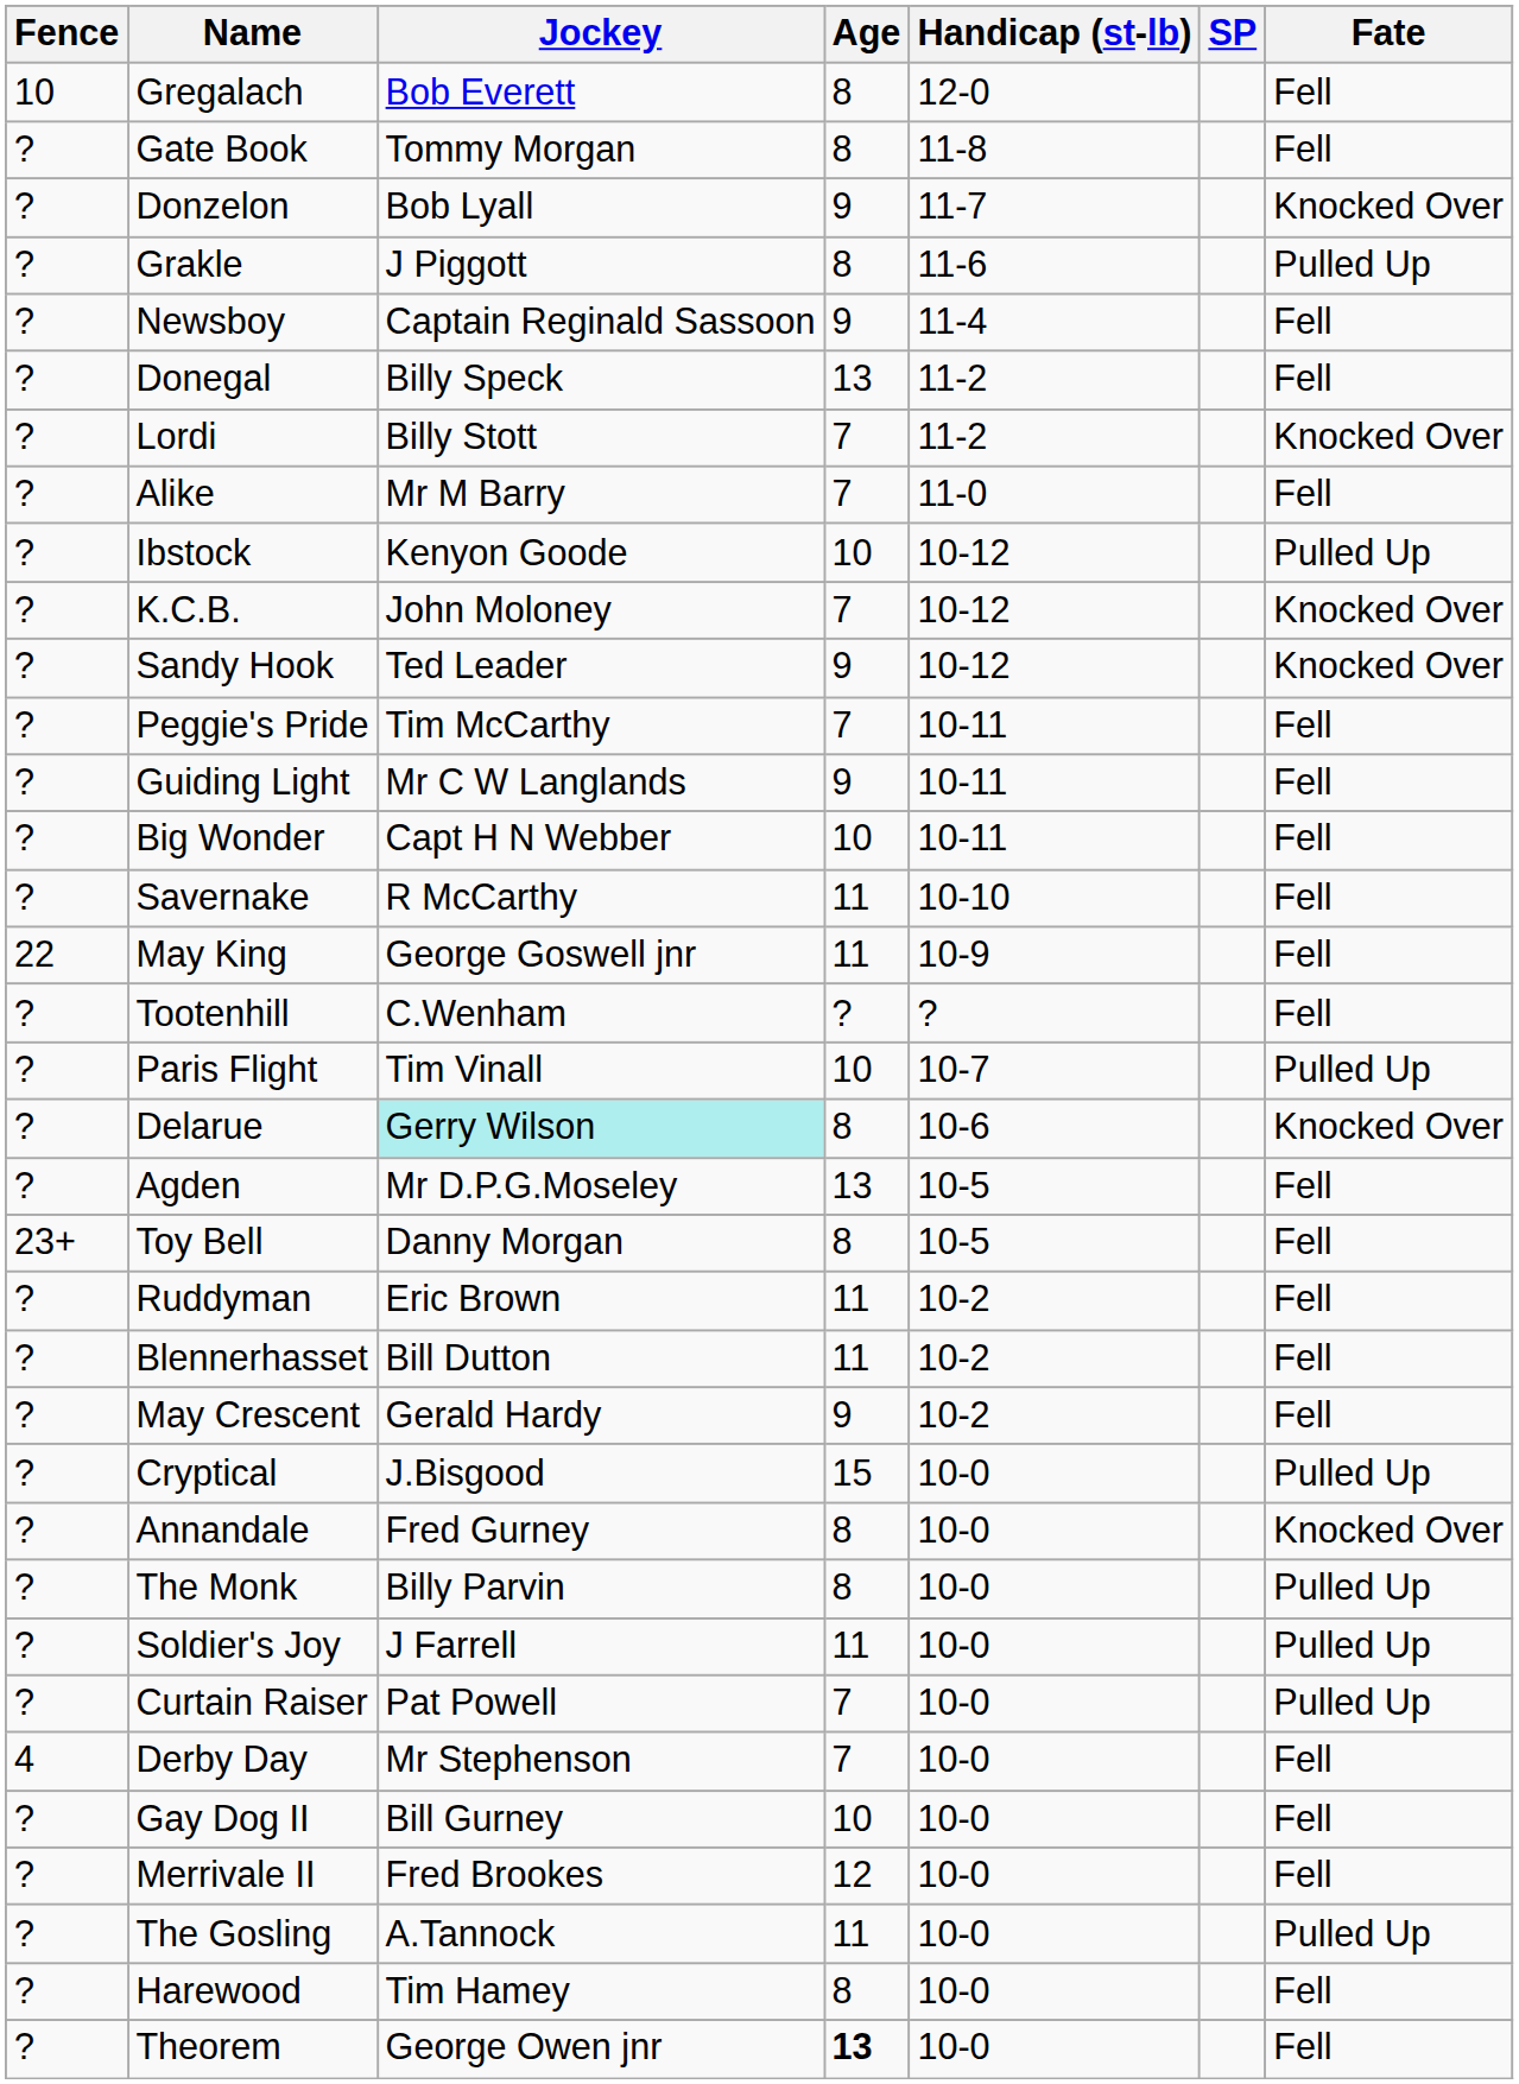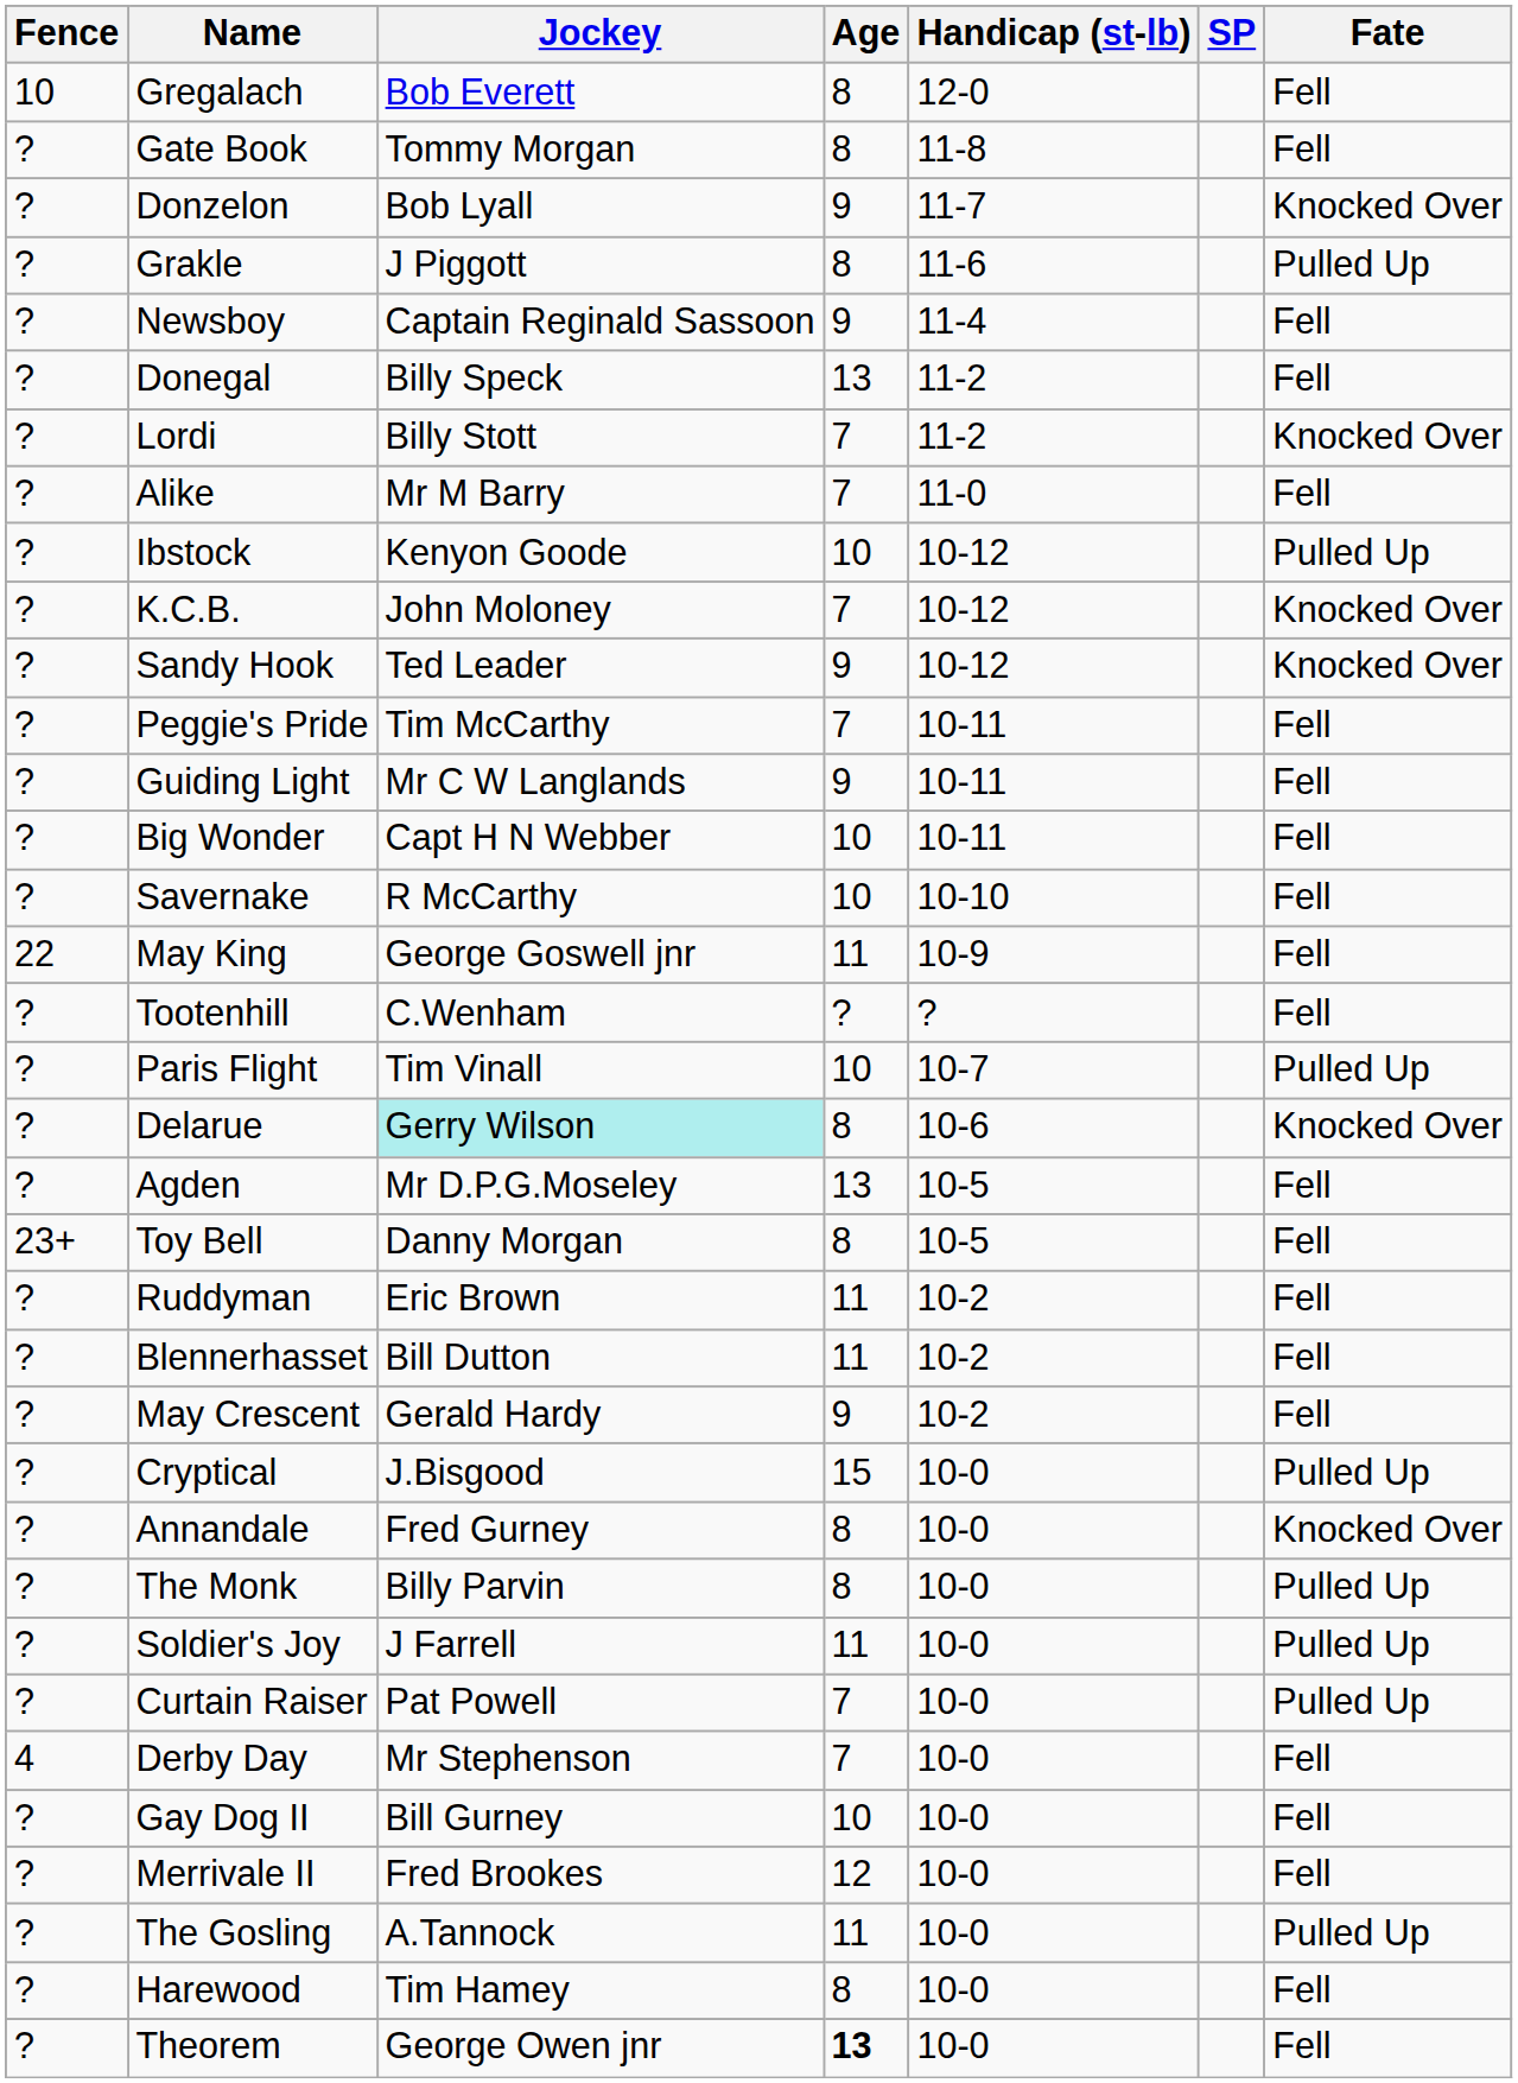Savernake | Age: 11 -> 10
